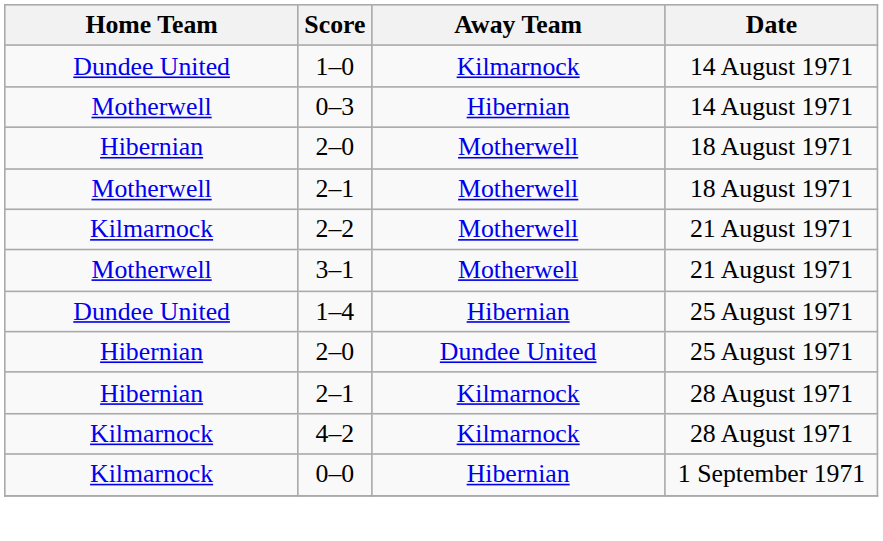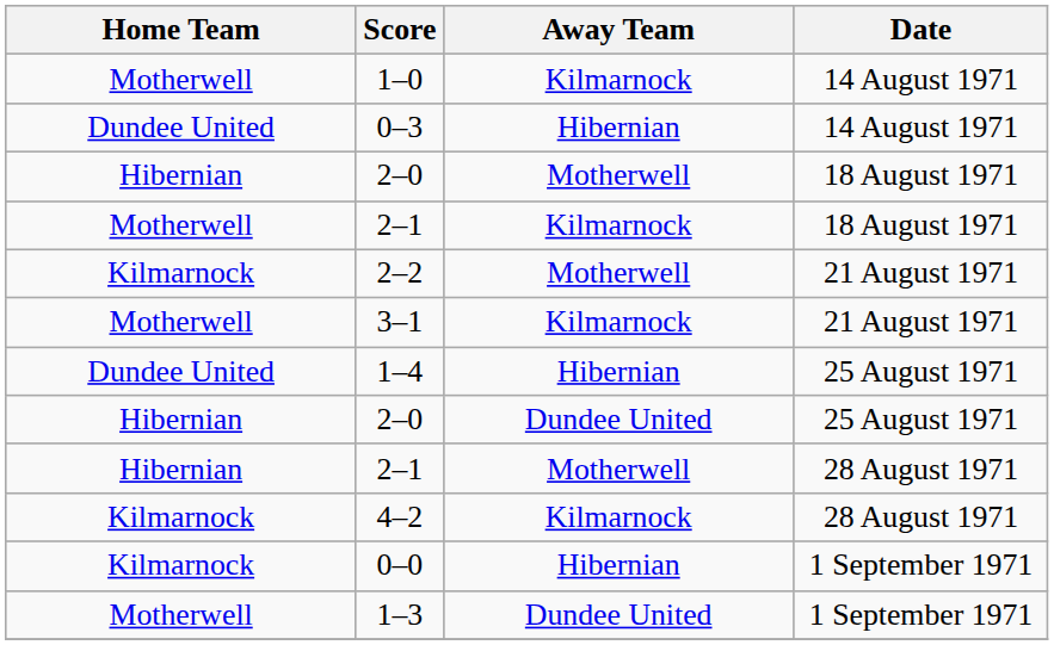1–0 | Home Team: Dundee United -> Motherwell
0–3 | Home Team: Motherwell -> Dundee United
2–1 / 18 August 1971 | Away Team: Motherwell -> Kilmarnock
3–1 | Away Team: Motherwell -> Kilmarnock
2–1 / 28 August 1971 | Away Team: Kilmarnock -> Motherwell
+ row: Motherwell | 1–3 | Dundee United | 1 September 1971
